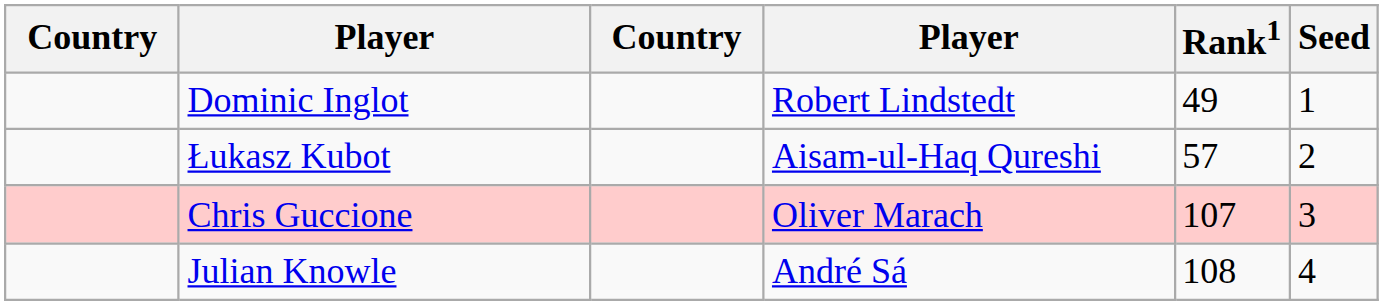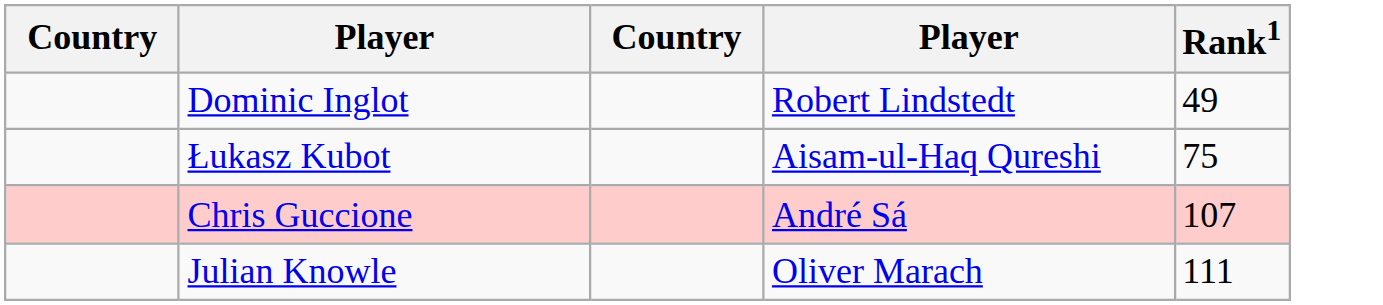- column: Seed | 1 | 2 | 3 | 4
Łukasz Kubot | Rank1: 57 -> 75
Chris Guccione | column 4: Oliver Marach -> André Sá
Julian Knowle | column 4: André Sá -> Oliver Marach
Julian Knowle | Rank1: 108 -> 111
